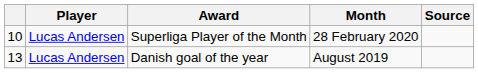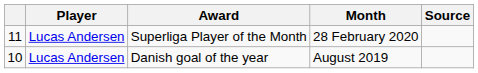Superliga Player of the Month | column 1: 10 -> 11
Danish goal of the year | column 1: 13 -> 10
